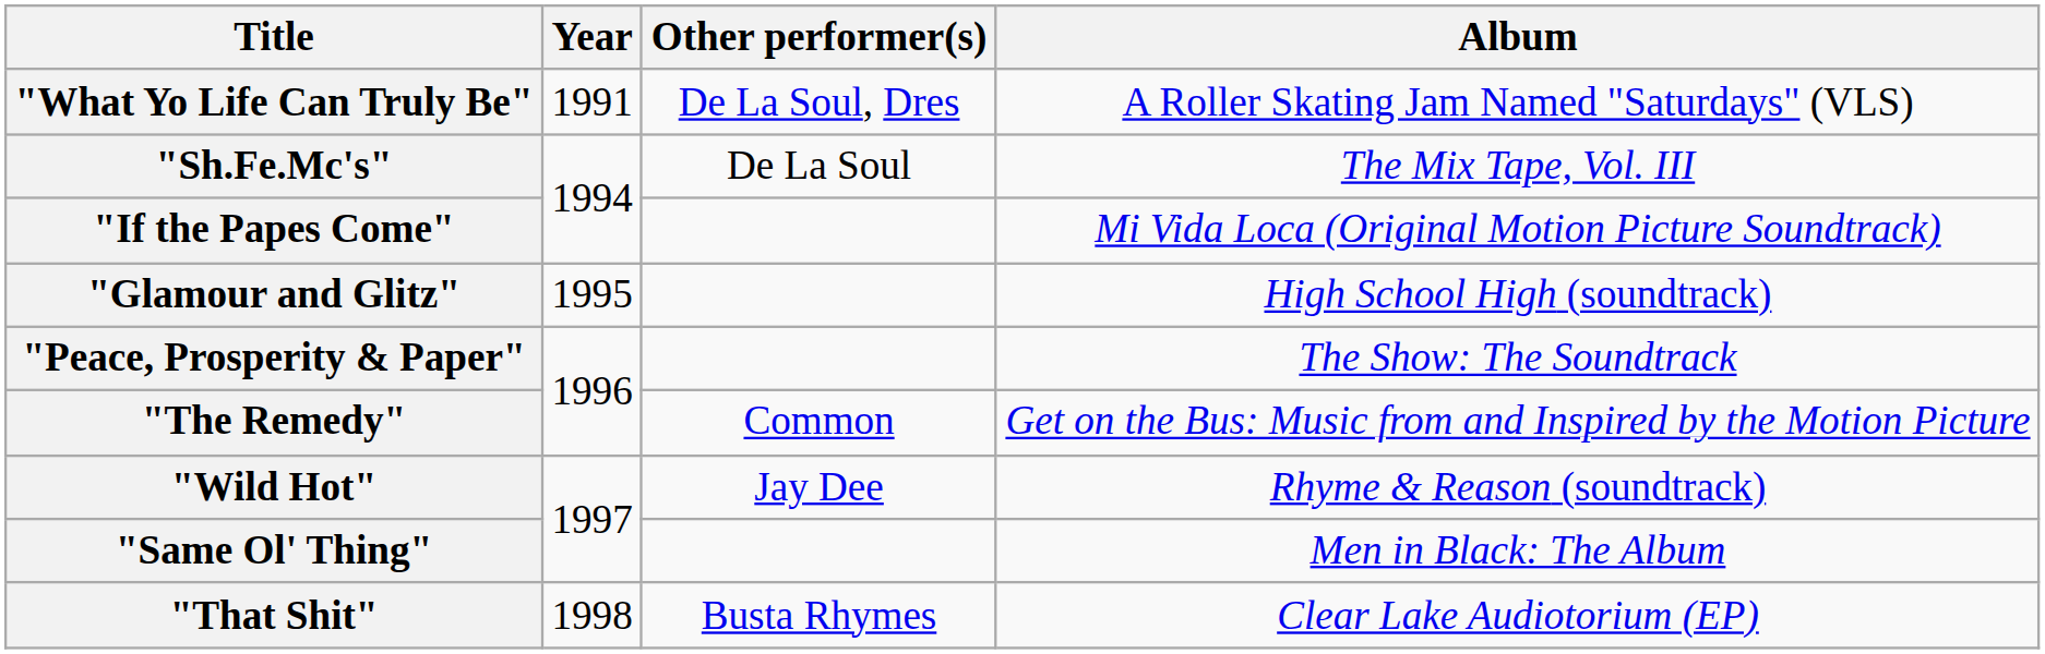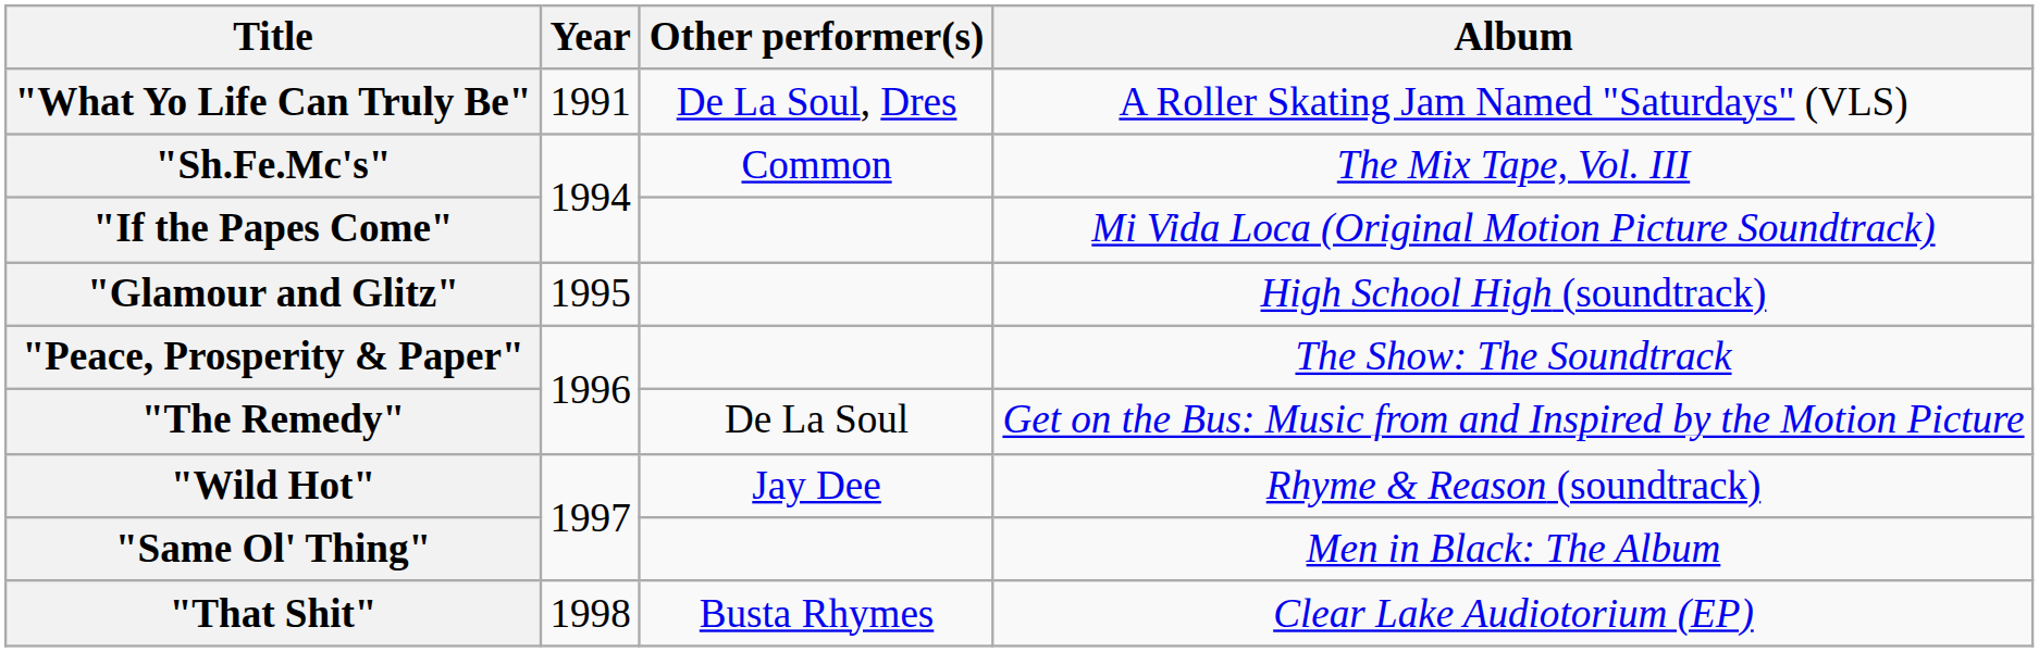"Sh.Fe.Mc's" | Other performer(s): De La Soul -> Common
"The Remedy" | Other performer(s): Common -> De La Soul
